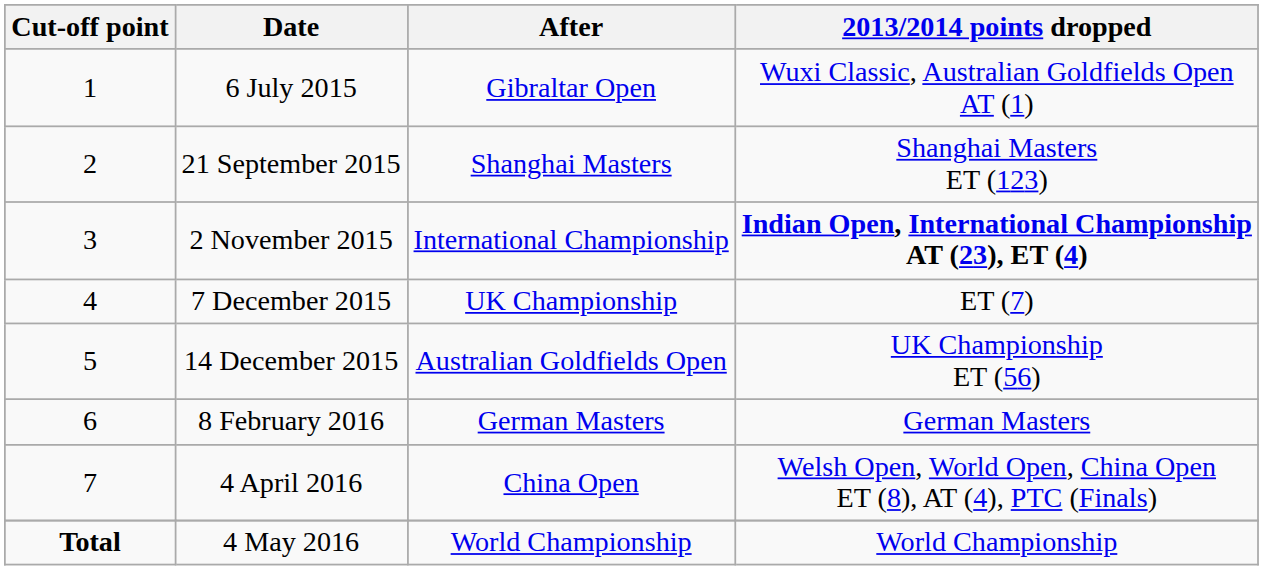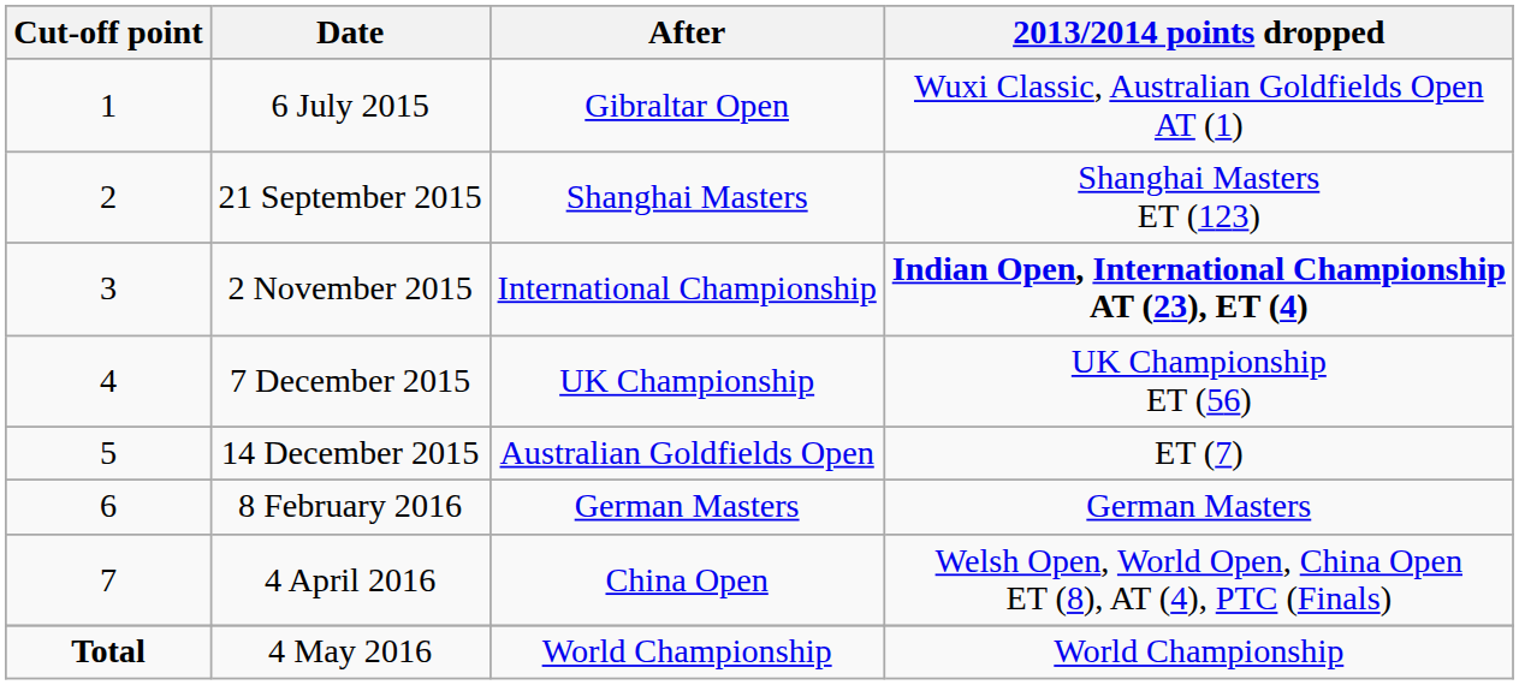7 December 2015 | 2013/2014 points dropped: ET (7) -> UK Championship ET (56)
14 December 2015 | 2013/2014 points dropped: UK Championship ET (56) -> ET (7)
